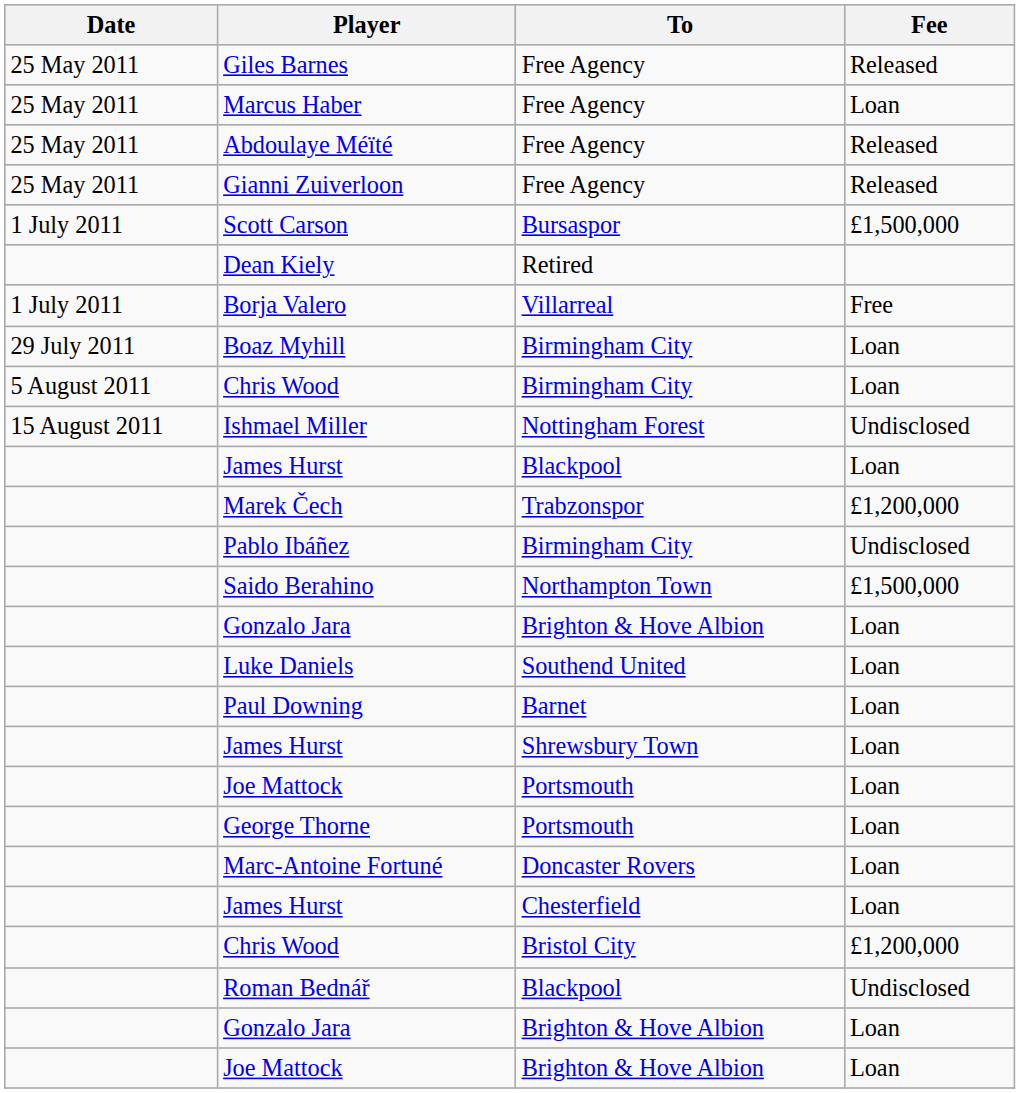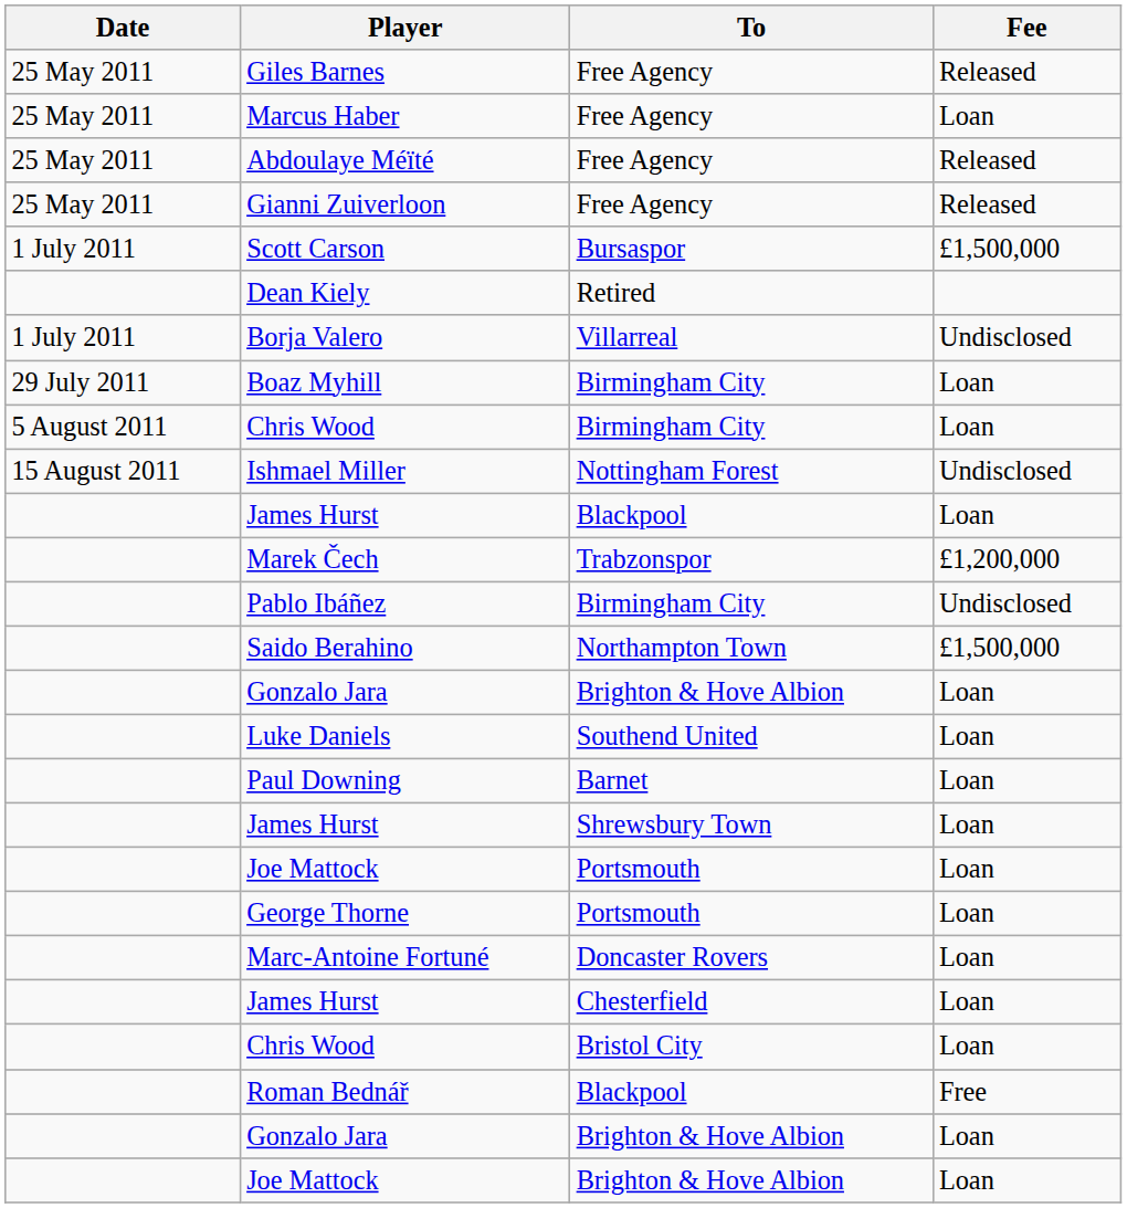Borja Valero | Fee: Free -> Undisclosed
Chris Wood / Bristol City | Fee: £1,200,000 -> Loan
Roman Bednář | Fee: Undisclosed -> Free
